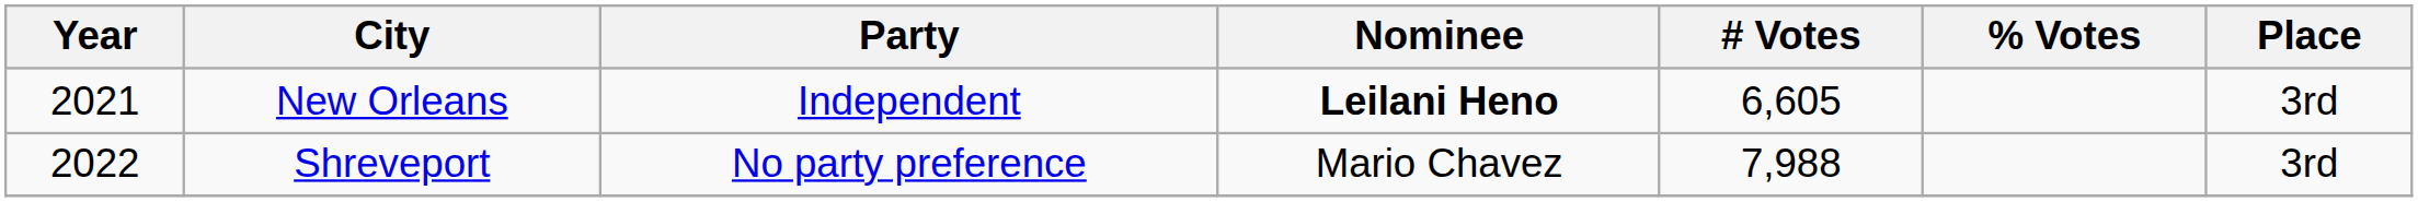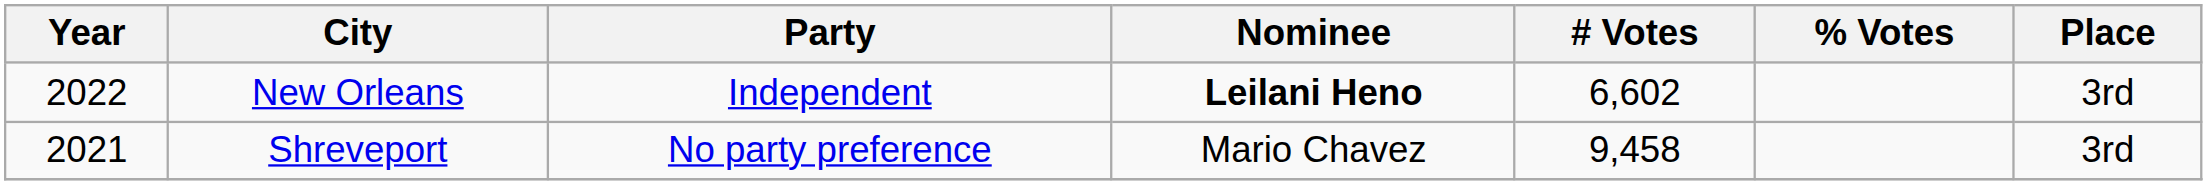New Orleans | Year: 2021 -> 2022
New Orleans | # Votes: 6,605 -> 6,602
Shreveport | Year: 2022 -> 2021
Shreveport | # Votes: 7,988 -> 9,458
